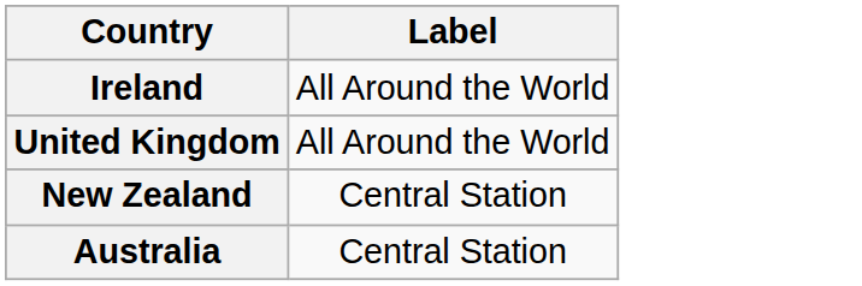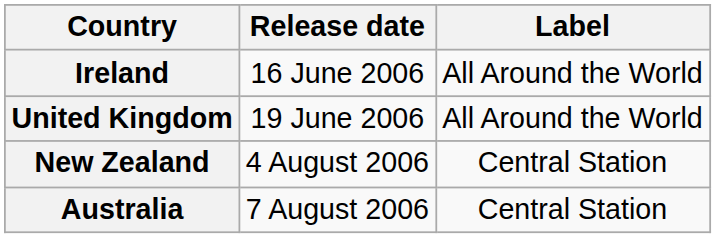+ column: Release date | 16 June 2006 | 19 June 2006 | 4 August 2006 | 7 August 2006
